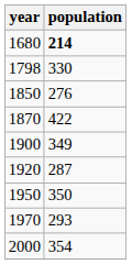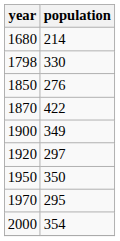1680 | population: bold -> normal
1920 | population: 287 -> 297
1970 | population: 293 -> 295
